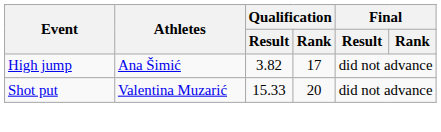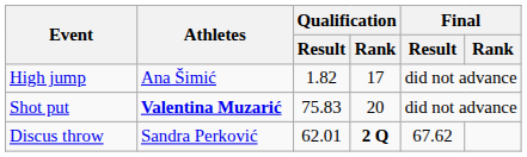High jump | Qualification / Result: 3.82 -> 1.82
Shot put | Athletes: normal -> bold
Shot put | Qualification / Result: 15.33 -> 75.83
+ row: Discus throw | Sandra Perković | 62.01 | 2 Q | 67.62
